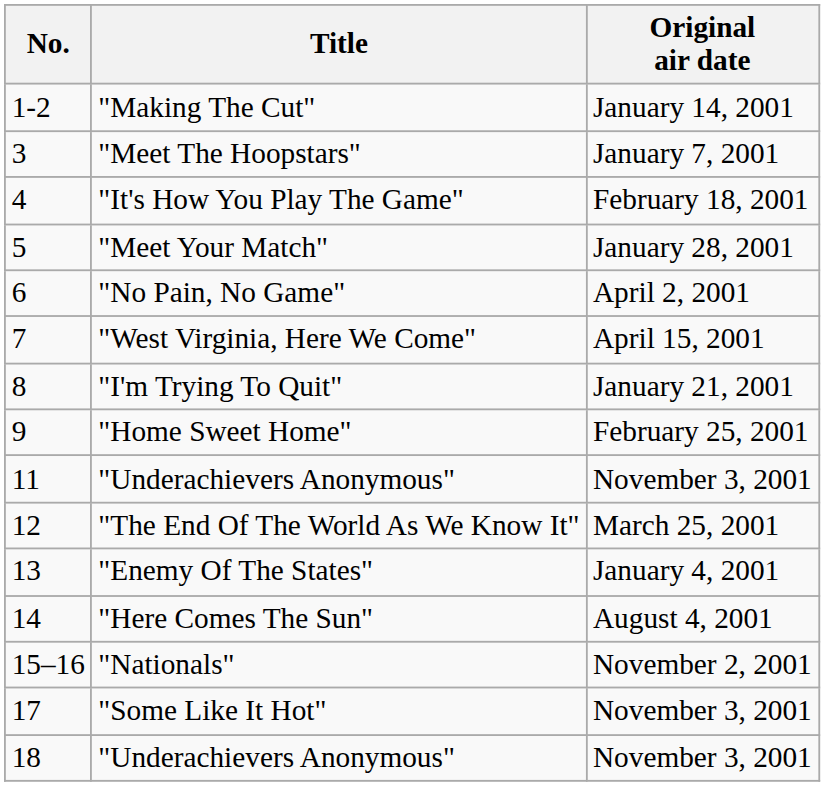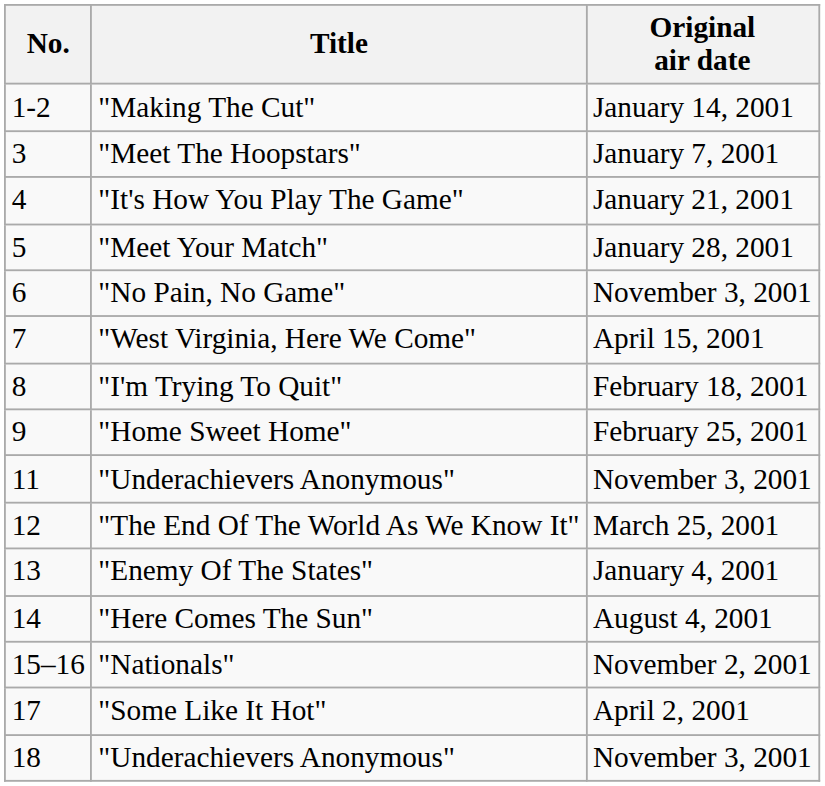"It's How You Play The Game" | Original air date: February 18, 2001 -> January 21, 2001
"No Pain, No Game" | Original air date: April 2, 2001 -> November 3, 2001
"I'm Trying To Quit" | Original air date: January 21, 2001 -> February 18, 2001
"Some Like It Hot" | Original air date: November 3, 2001 -> April 2, 2001
